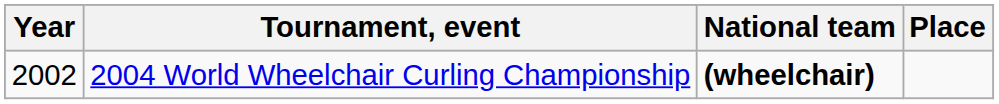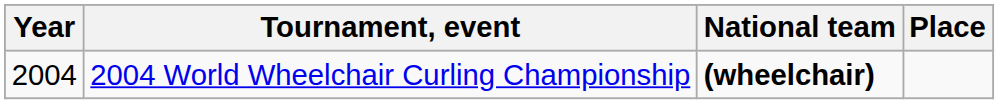2004 World Wheelchair Curling Championship | Year: 2002 -> 2004
